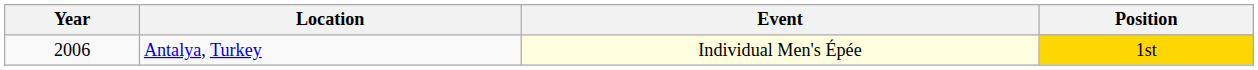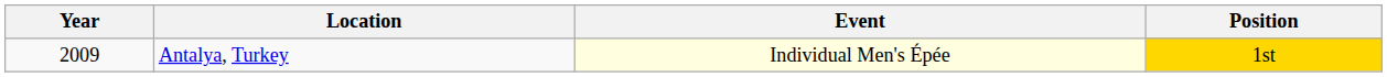Antalya, Turkey | Year: 2006 -> 2009
